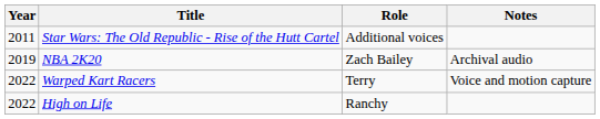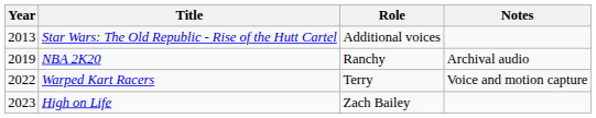Star Wars: The Old Republic - Rise of the Hutt Cartel | Year: 2011 -> 2013
NBA 2K20 | Role: Zach Bailey -> Ranchy
High on Life | Year: 2022 -> 2023
High on Life | Role: Ranchy -> Zach Bailey
